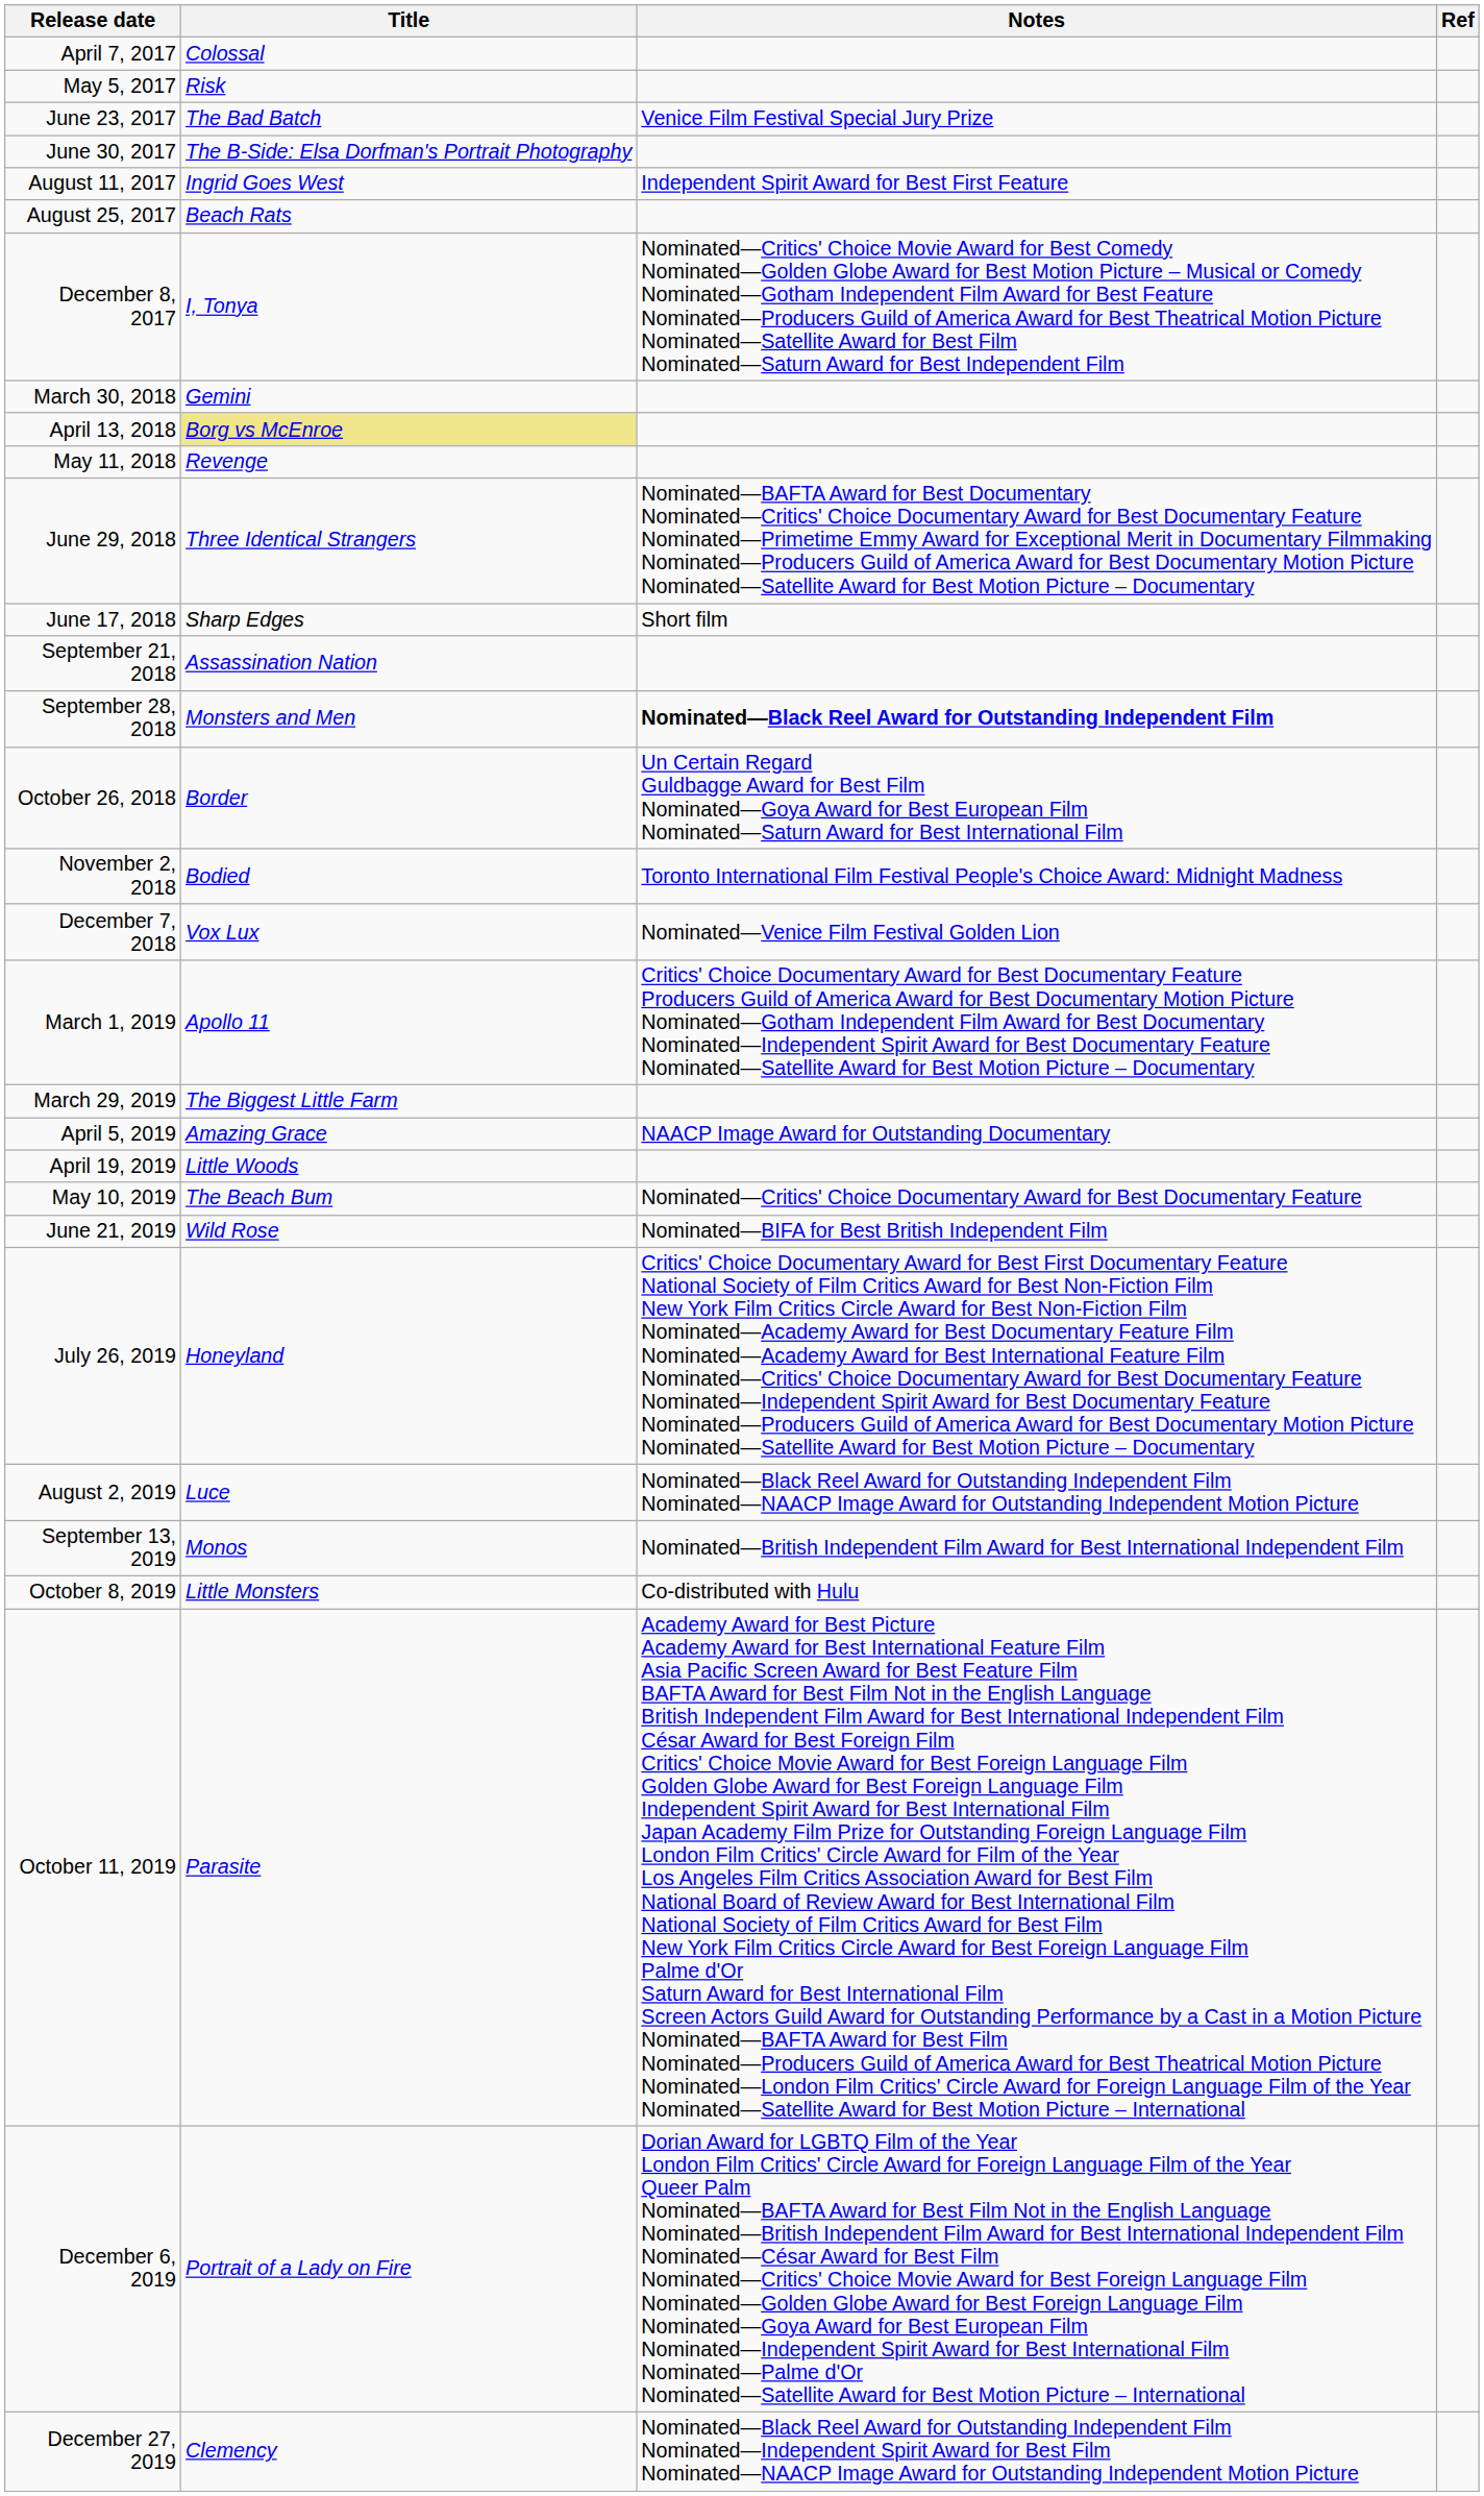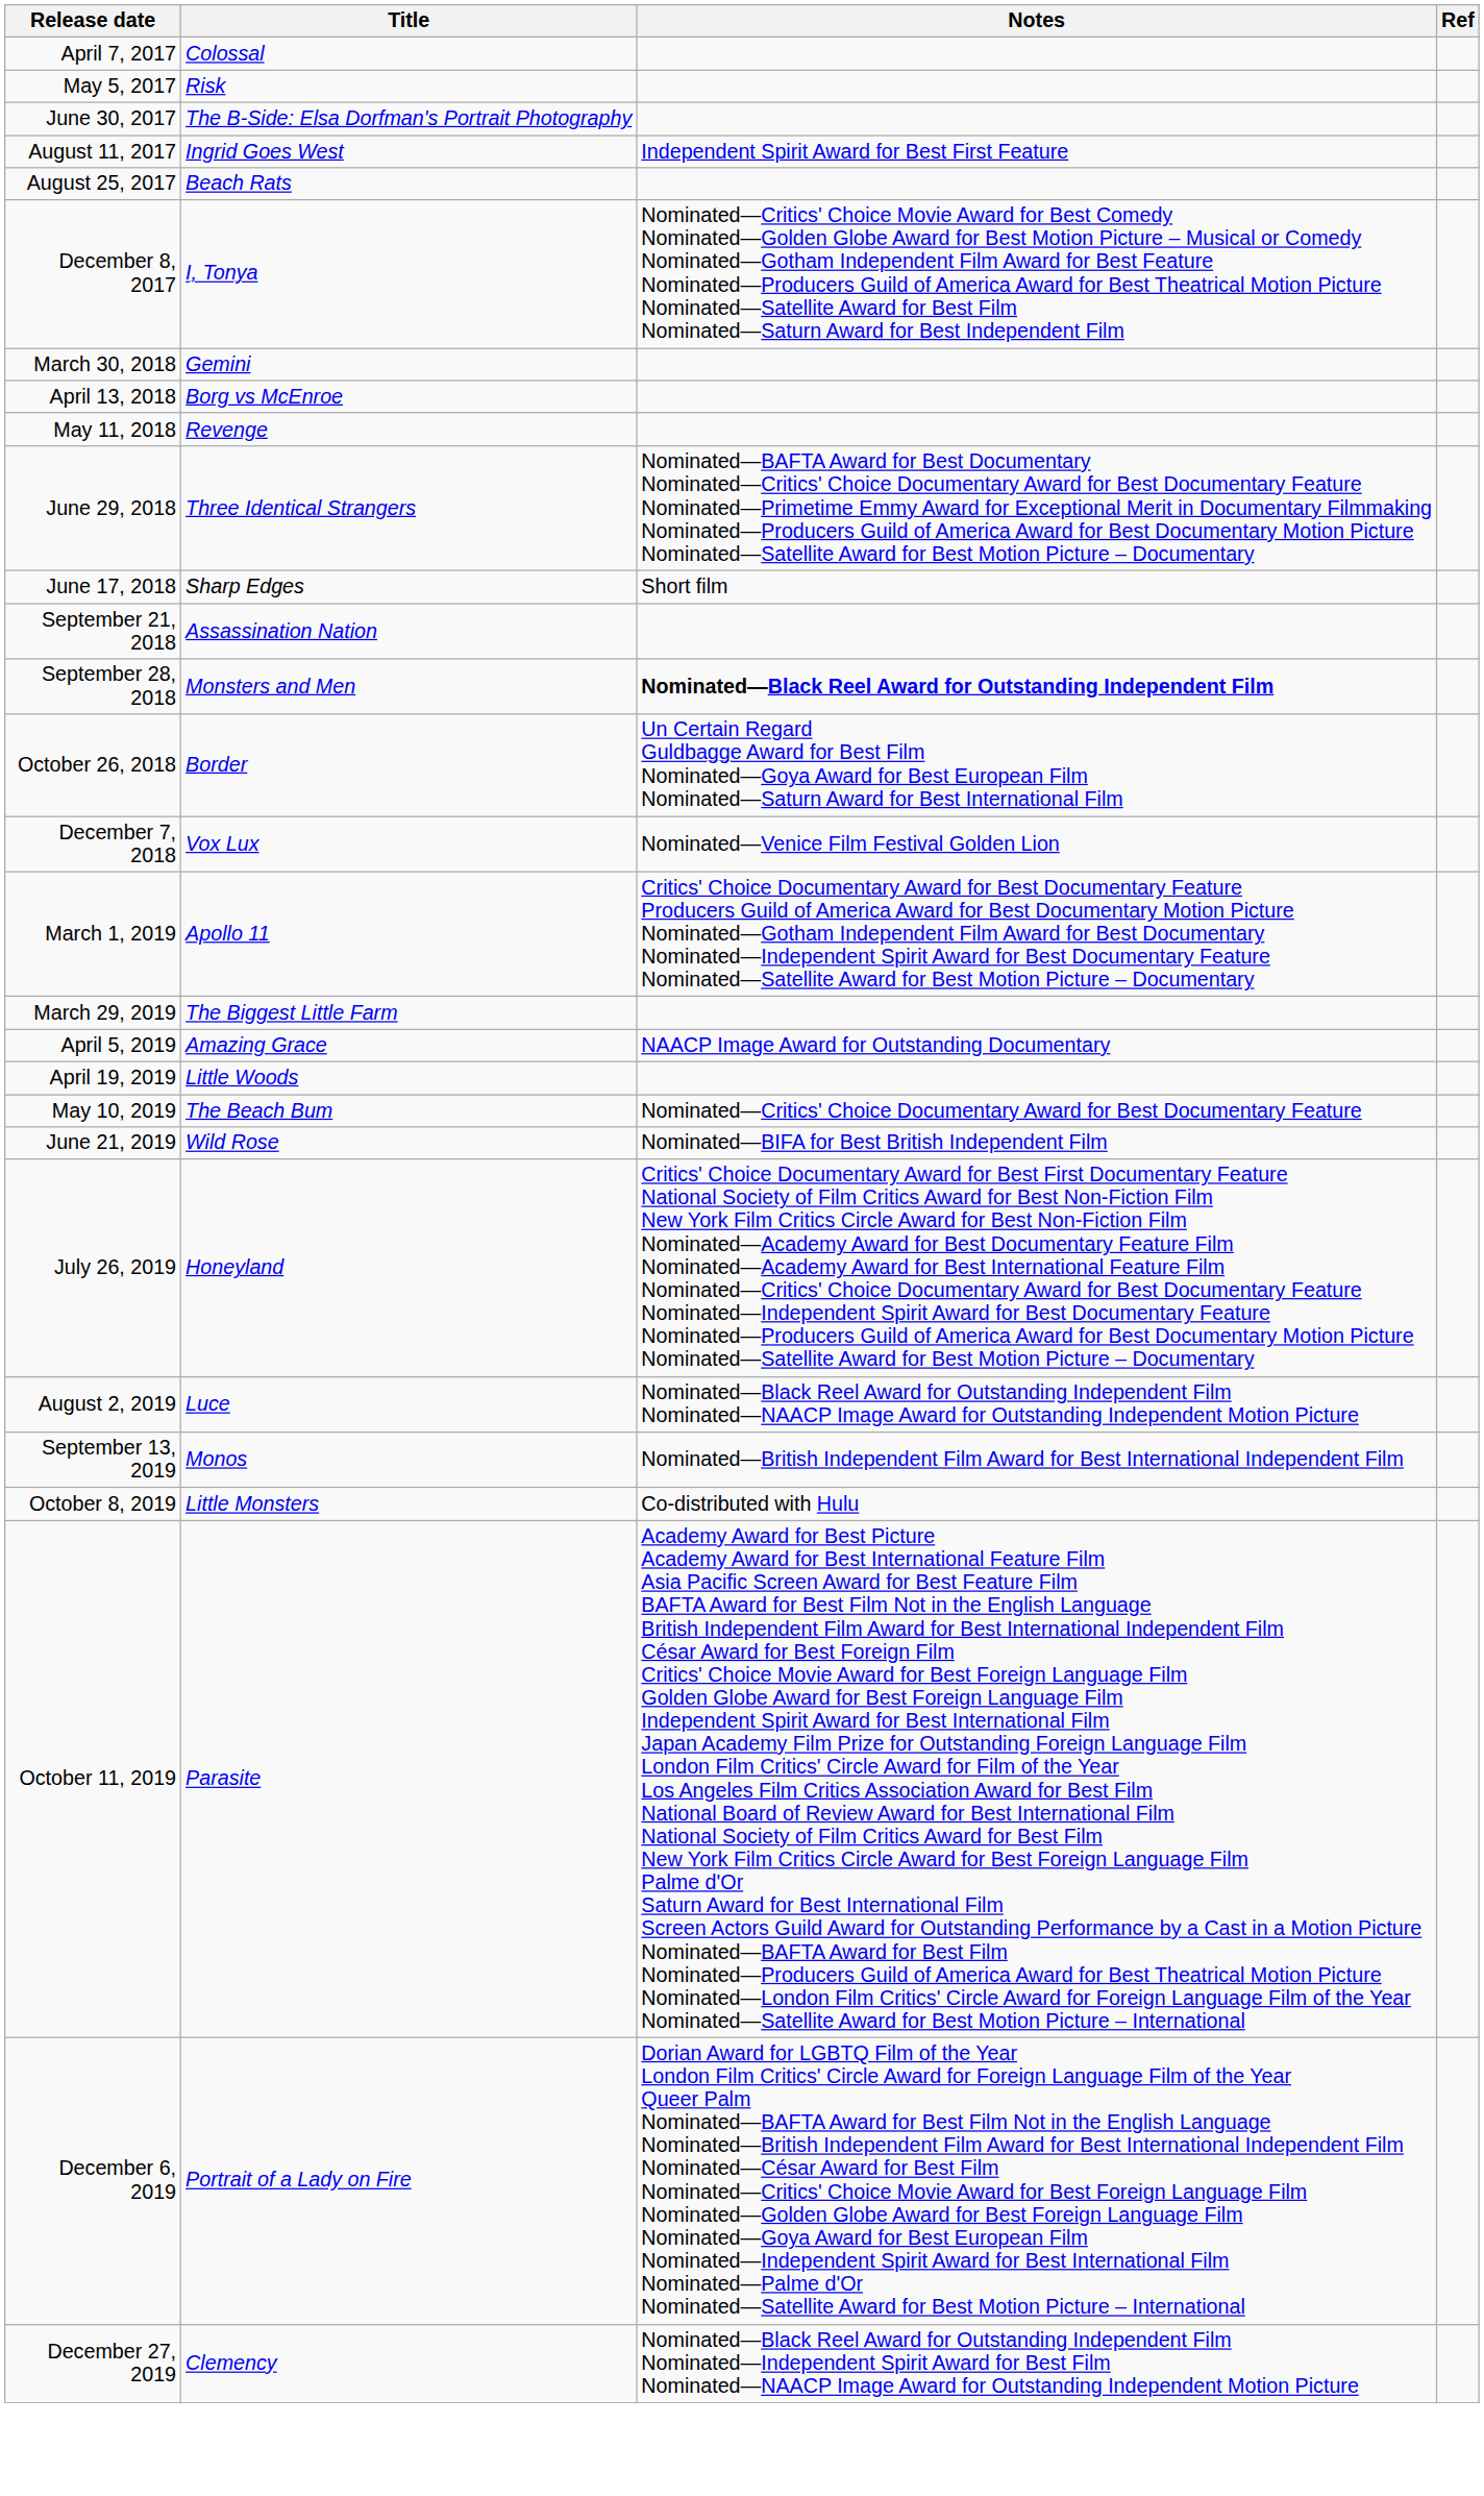- row: June 23, 2017 | The Bad Batch | Venice Film Festival Special Jury Prize
April 13, 2018 | Title: khaki background -> no background
- row: November 2, 2018 | Bodied | Toronto International Film Festival People's Choice Award: Midnight Madness
